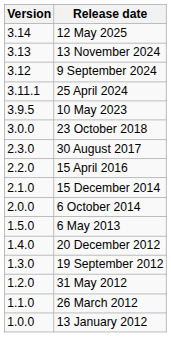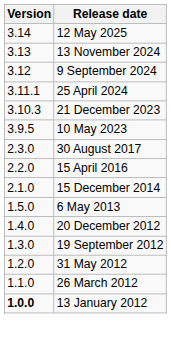+ row: 3.10.3 | 21 December 2023
- row: 3.0.0 | 23 October 2018
- row: 2.0.0 | 6 October 2014
13 January 2012 | Version: normal -> bold
